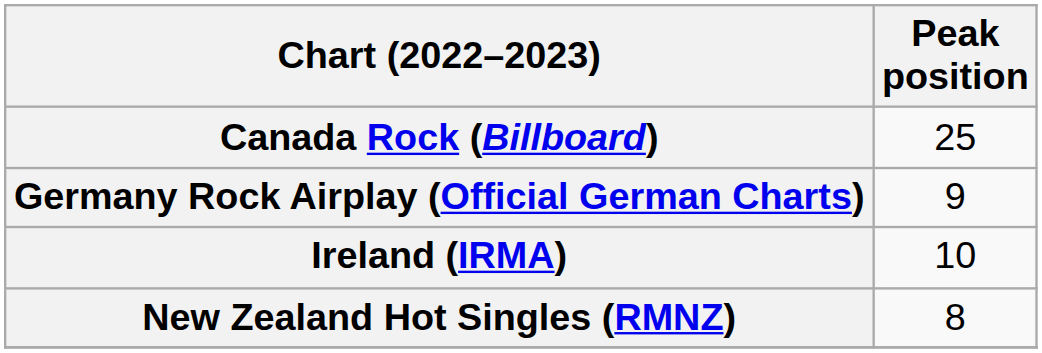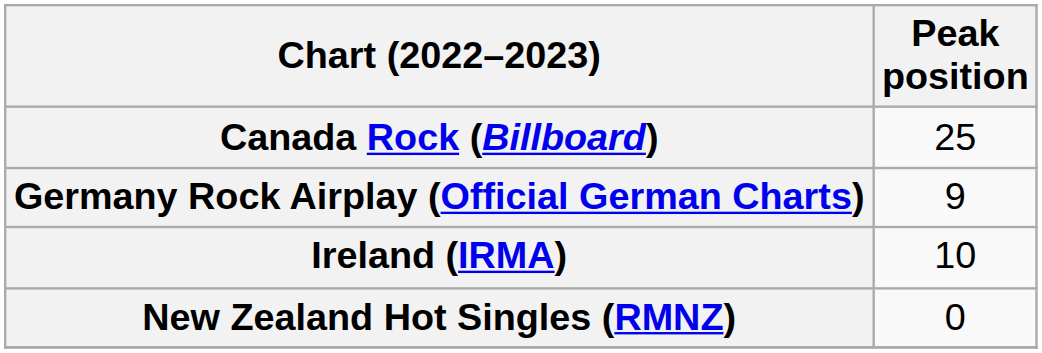New Zealand Hot Singles (RMNZ) | Peak position: 8 -> 0
